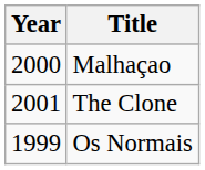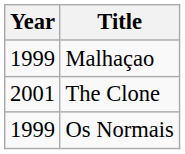Malhaçao | Year: 2000 -> 1999
